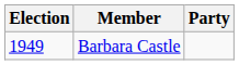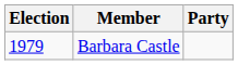Barbara Castle | Election: 1949 -> 1979
